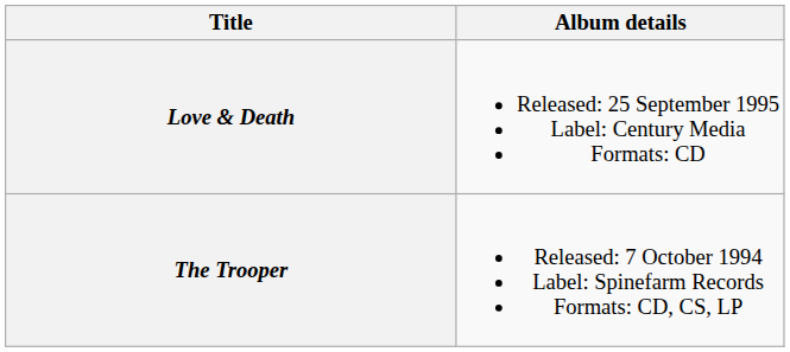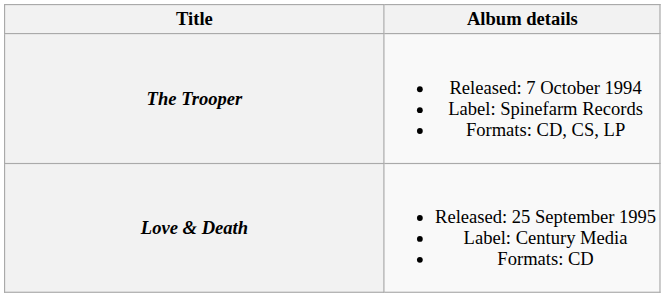rows swapped: The Trooper <-> Love & Death
